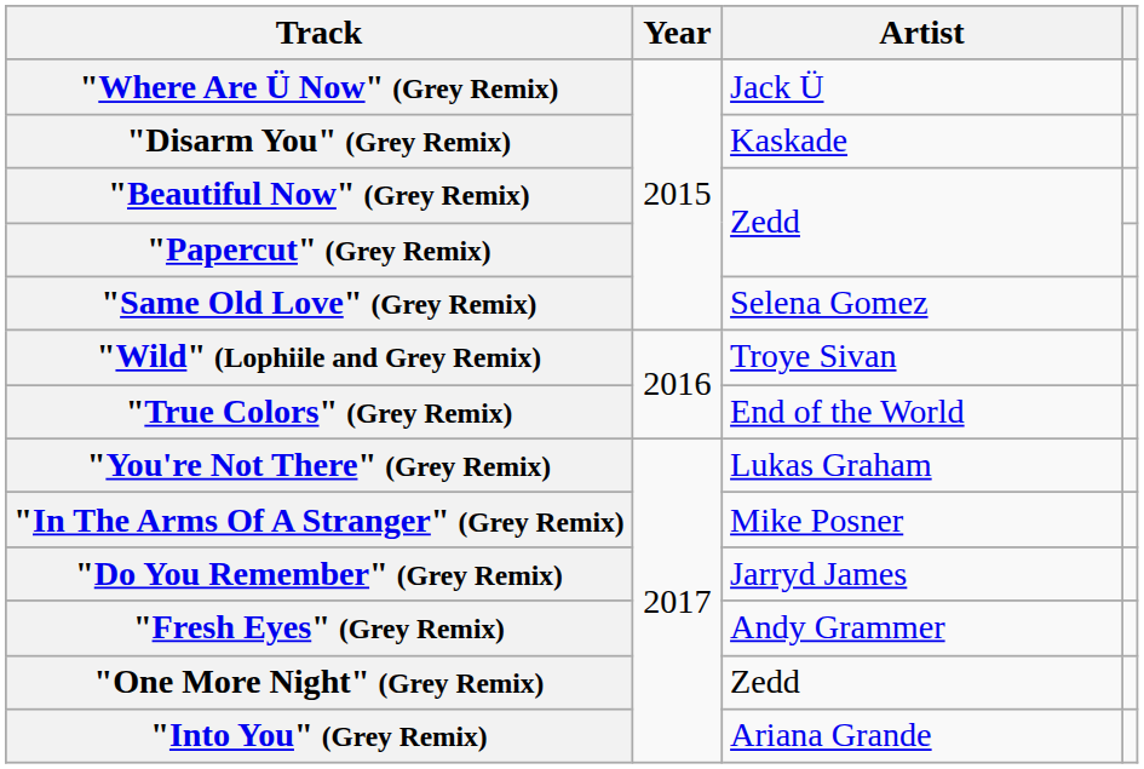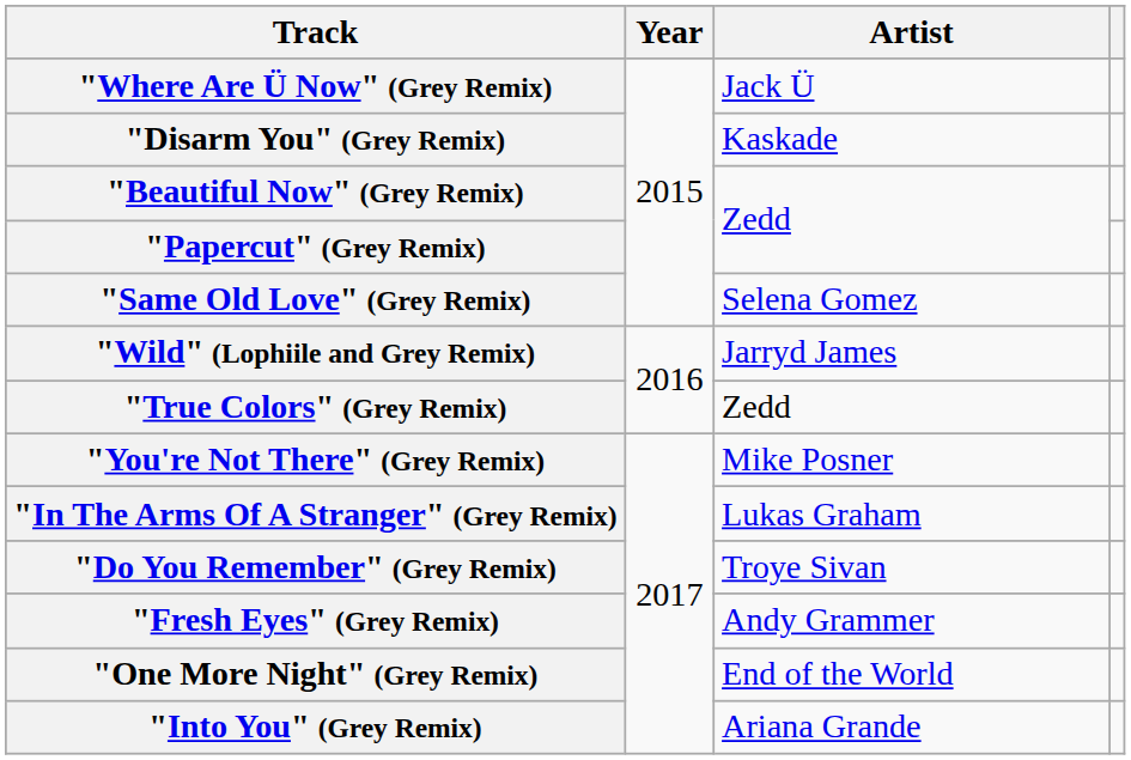"Wild" (Lophiile and Grey Remix) | Artist: Troye Sivan -> Jarryd James
"True Colors" (Grey Remix) | Artist: End of the World -> Zedd
"You're Not There" (Grey Remix) | Artist: Lukas Graham -> Mike Posner
"In The Arms Of A Stranger" (Grey Remix) | Artist: Mike Posner -> Lukas Graham
"Do You Remember" (Grey Remix) | Artist: Jarryd James -> Troye Sivan
"One More Night" (Grey Remix) | Artist: Zedd -> End of the World
